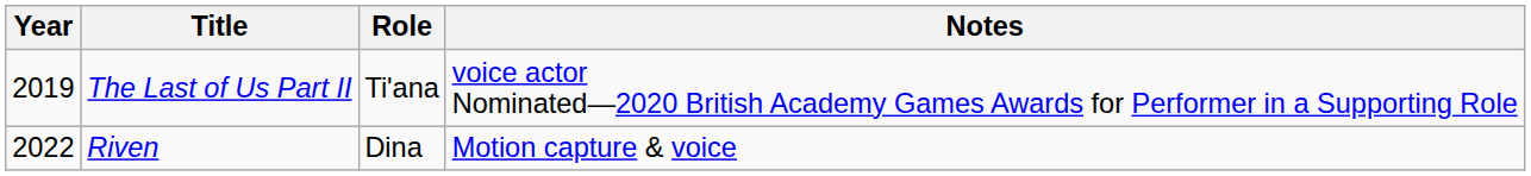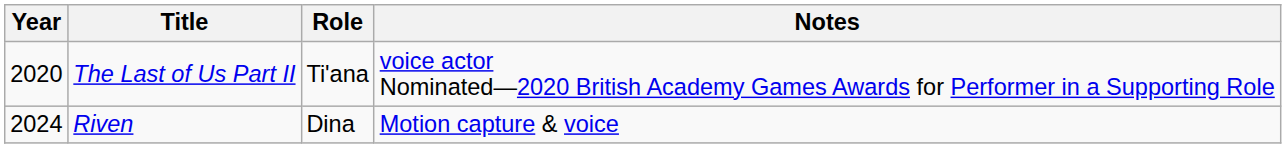The Last of Us Part II | Year: 2019 -> 2020
Riven | Year: 2022 -> 2024
